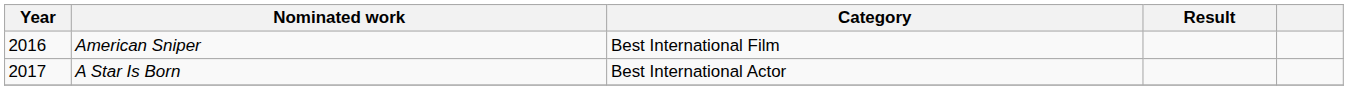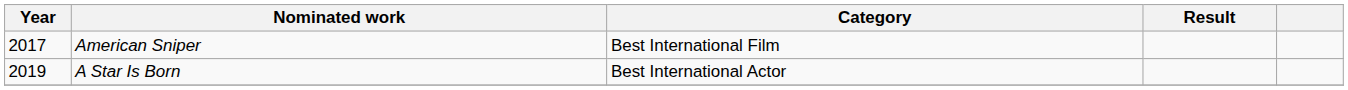American Sniper | Year: 2016 -> 2017
A Star Is Born | Year: 2017 -> 2019
